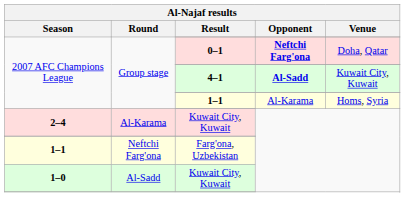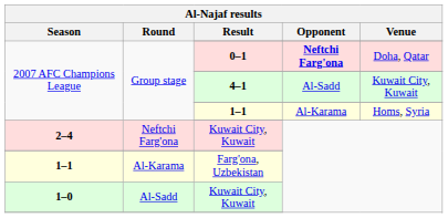4–1 | Opponent: bold -> normal
2–4 / Kuwait City, Kuwait | Round: Al-Karama -> Neftchi Farg'ona
Farg'ona, Uzbekistan | Round: Neftchi Farg'ona -> Al-Karama
